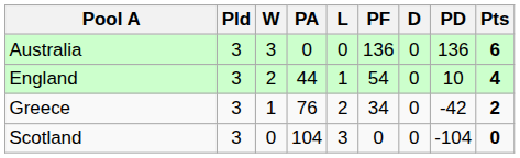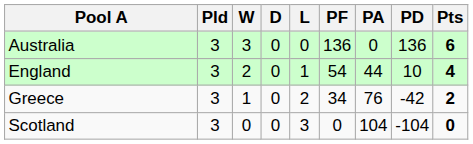columns swapped: D <-> PA
